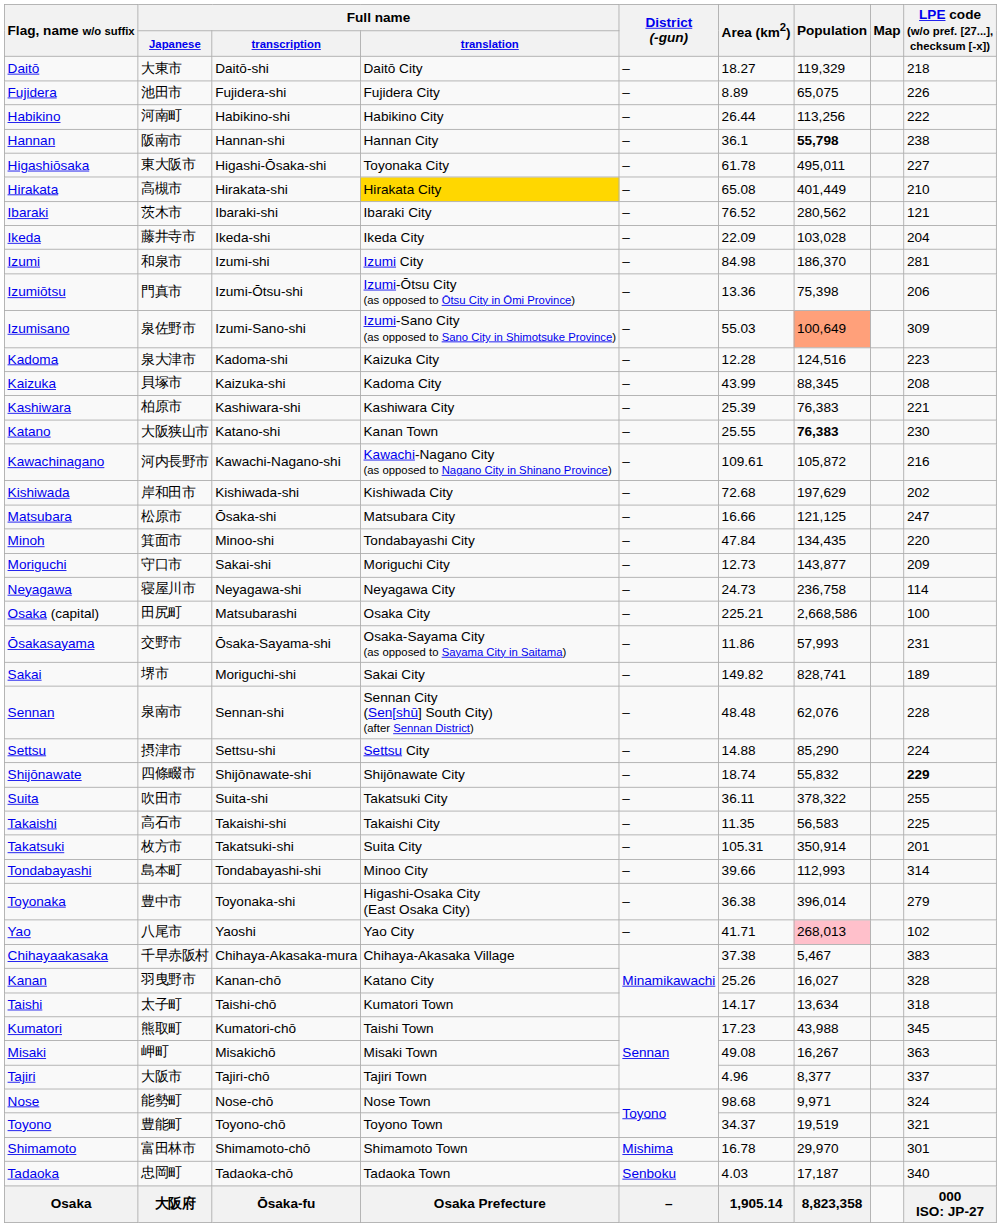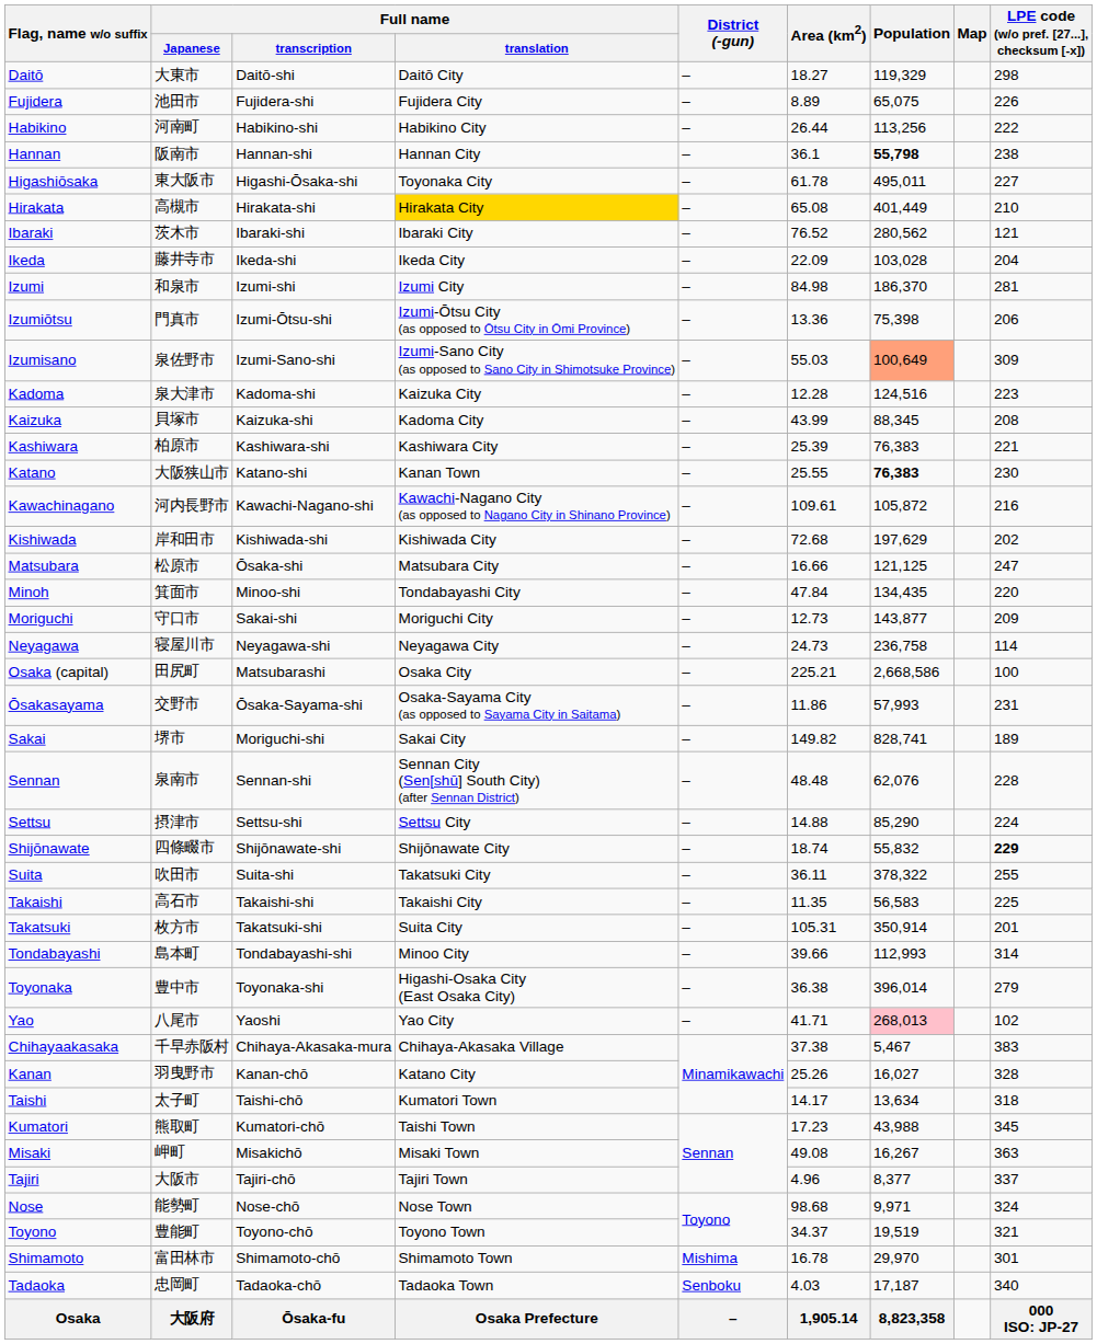Daitō | LPE code (w/o pref. [27...], checksum [-x]): 218 -> 298
